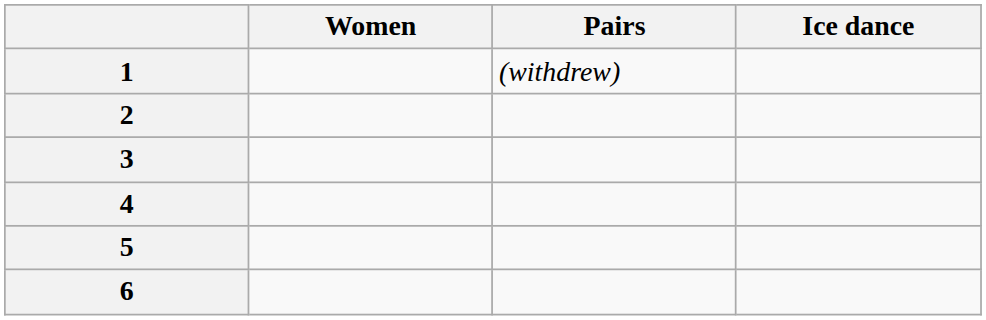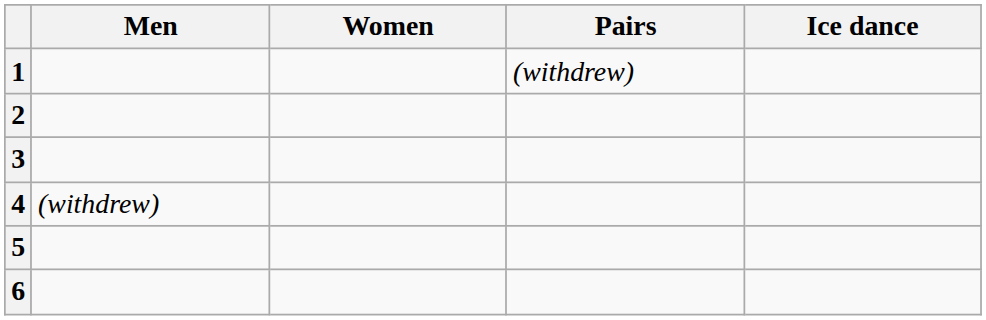+ column: Men | (withdrew)
